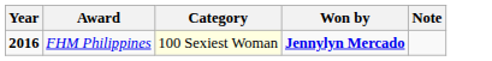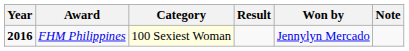+ column: Result
FHM Philippines | Won by: bold -> normal
